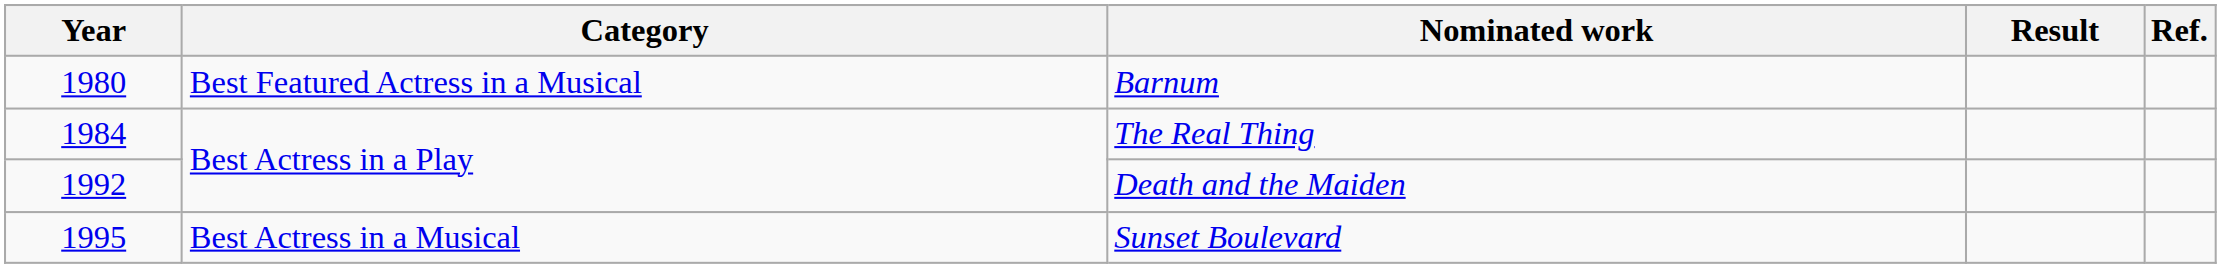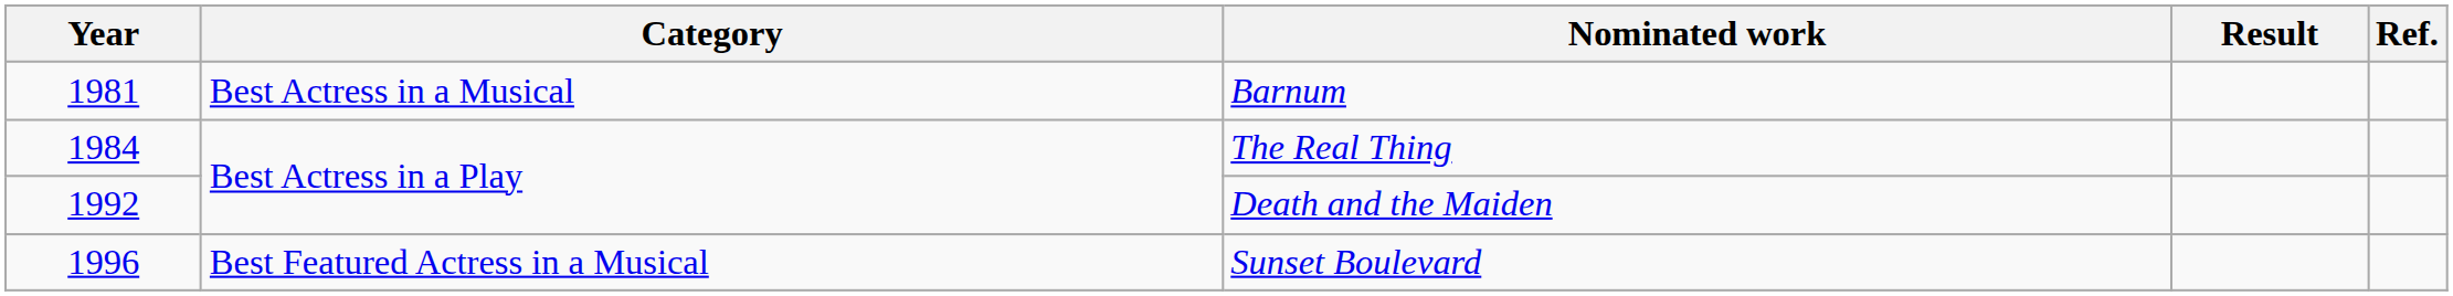Barnum | Year: 1980 -> 1981
Barnum | Category: Best Featured Actress in a Musical -> Best Actress in a Musical
Sunset Boulevard | Year: 1995 -> 1996
Sunset Boulevard | Category: Best Actress in a Musical -> Best Featured Actress in a Musical
